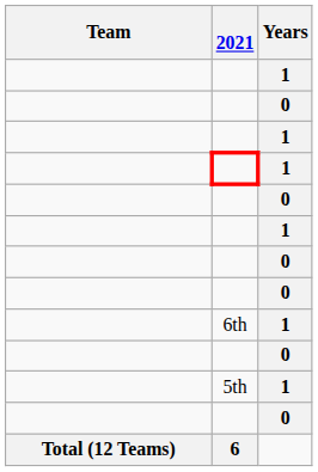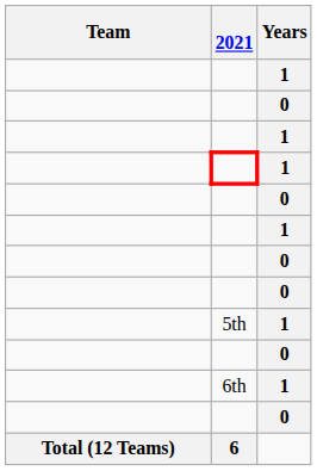rows swapped: 6th <-> 5th
